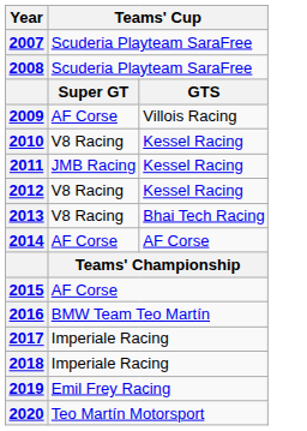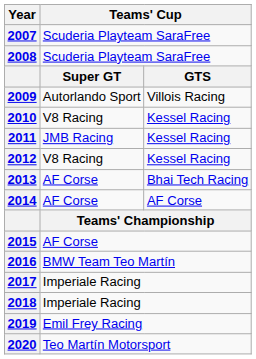2009 | column 2: AF Corse -> Autorlando Sport
2013 | column 2: V8 Racing -> AF Corse
